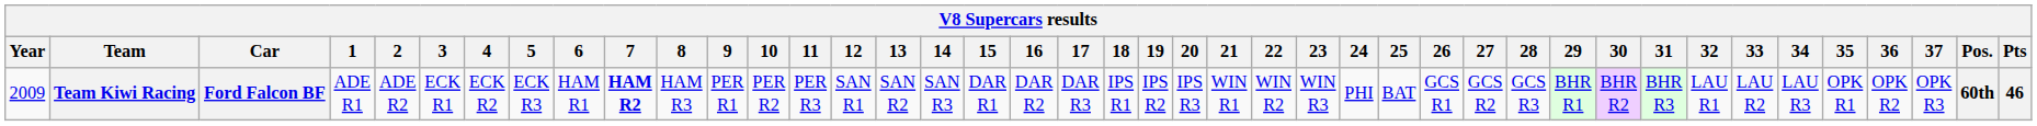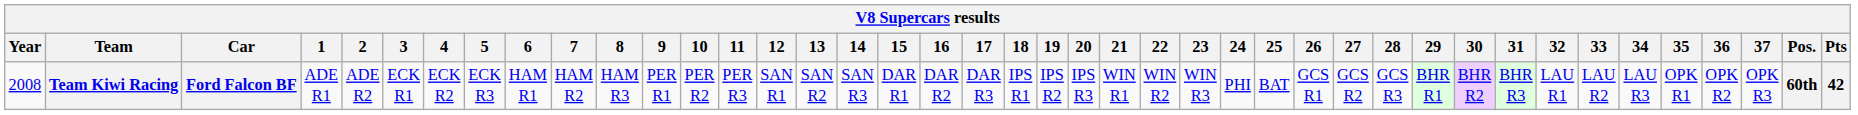Team Kiwi Racing | Year: 2009 -> 2008
Team Kiwi Racing | 7: bold -> normal
Team Kiwi Racing | Pts: 46 -> 42
